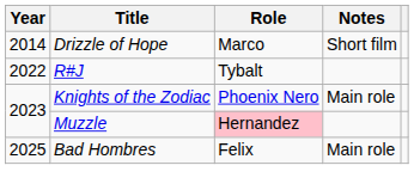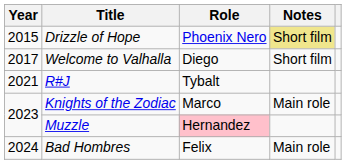Drizzle of Hope | Year: 2014 -> 2015
Drizzle of Hope | Role: Marco -> Phoenix Nero
Drizzle of Hope | Notes: no background -> khaki background
+ row: 2017 | Welcome to Valhalla | Diego | Short film
R#J | Year: 2022 -> 2021
Knights of the Zodiac | Role: Phoenix Nero -> Marco
Bad Hombres | Year: 2025 -> 2024
